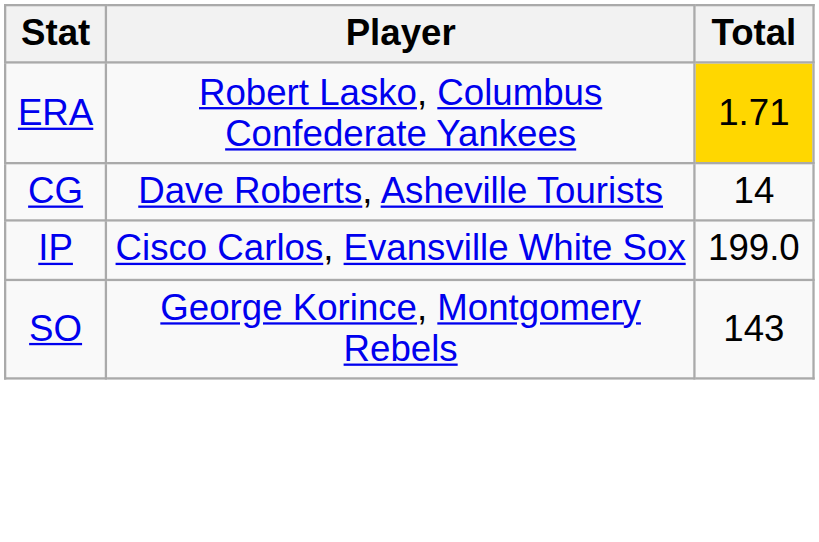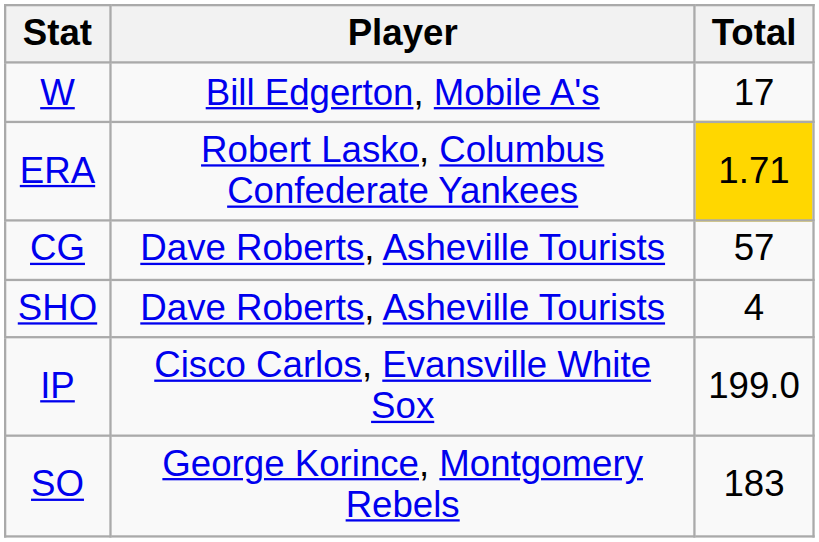+ row: W | Bill Edgerton, Mobile A's | 17
CG | Total: 14 -> 57
+ row: SHO | Dave Roberts, Asheville Tourists | 4
SO | Total: 143 -> 183
